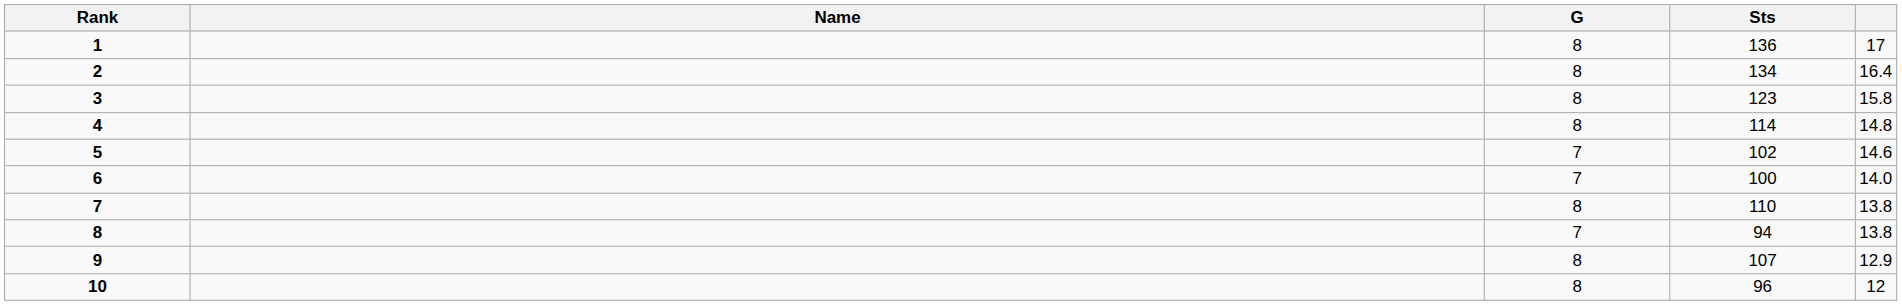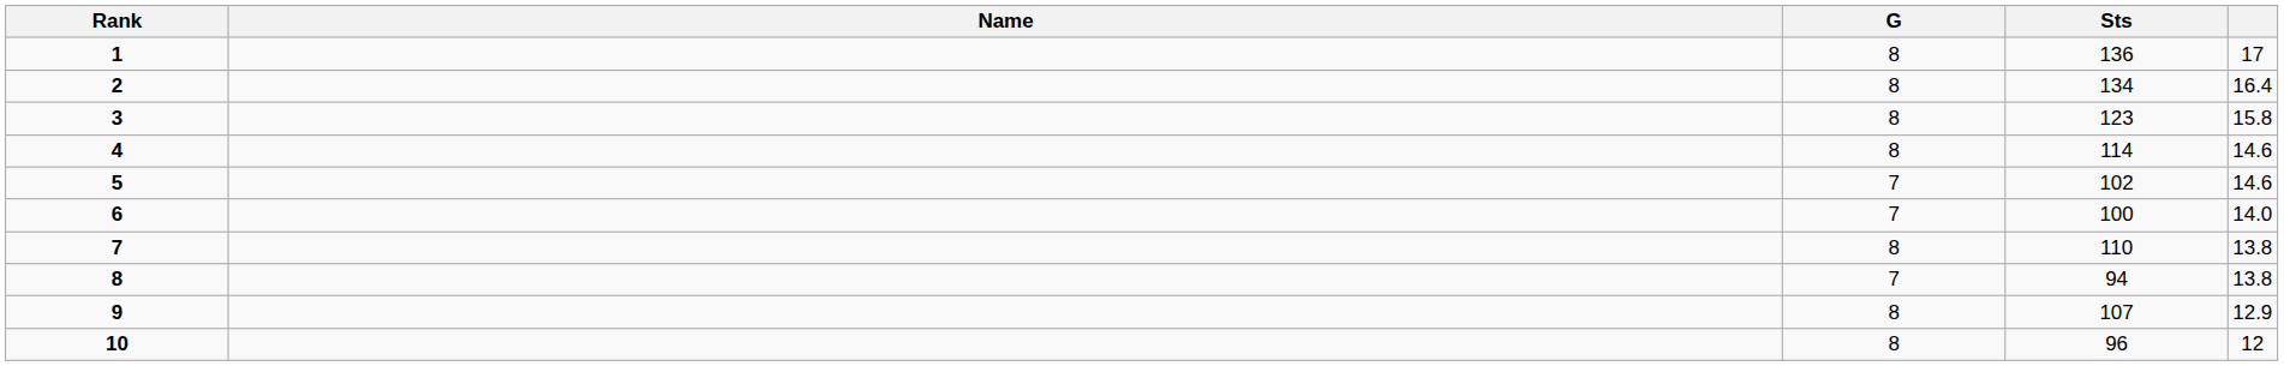4 | column 5: 14.8 -> 14.6
